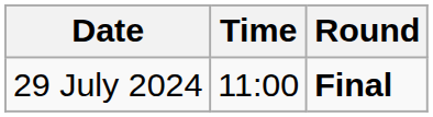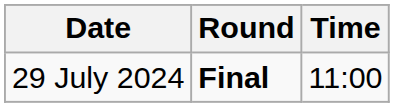columns swapped: Time <-> Round
